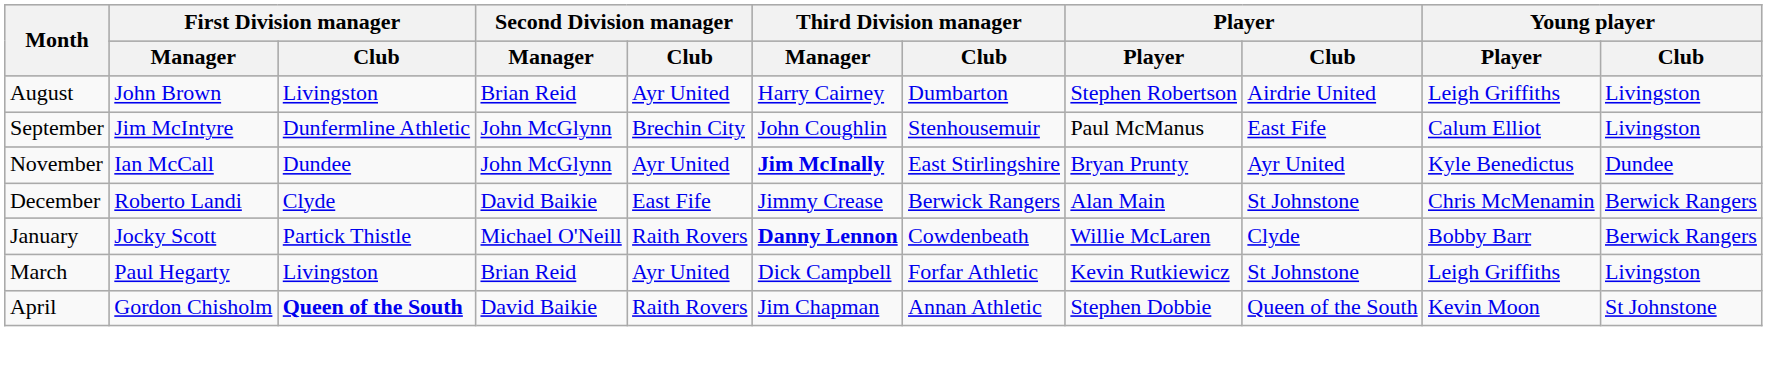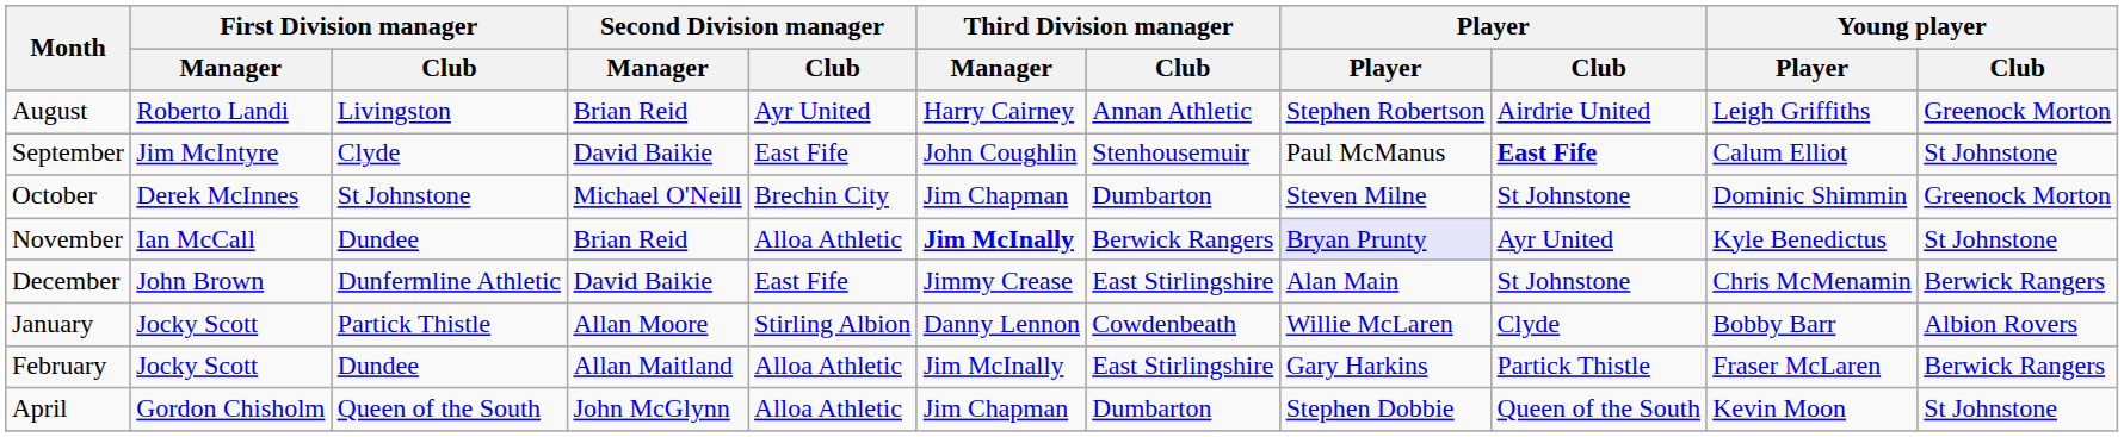August | First Division manager / Manager: John Brown -> Roberto Landi
August | Third Division manager / Club: Dumbarton -> Annan Athletic
August | Young player / Club: Livingston -> Greenock Morton
September | First Division manager / Club: Dunfermline Athletic -> Clyde
September | Second Division manager / Manager: John McGlynn -> David Baikie
September | Second Division manager / Club: Brechin City -> East Fife
September | Player / Club: normal -> bold
September | Young player / Club: Livingston -> St Johnstone
+ row: October | Derek McInnes | St Johnstone | Michael O'Neill | Brechin City | Jim Chapman | Dumbarton | Steven Milne | St Johnstone | Dominic Shimmin | Greenock Morton
November | Second Division manager / Manager: John McGlynn -> Brian Reid
November | Second Division manager / Club: Ayr United -> Alloa Athletic
November | Third Division manager / Club: East Stirlingshire -> Berwick Rangers
November | Player: no background -> lavender background
November | Young player / Club: Dundee -> St Johnstone
December | First Division manager / Manager: Roberto Landi -> John Brown
December | First Division manager / Club: Clyde -> Dunfermline Athletic
December | Third Division manager / Club: Berwick Rangers -> East Stirlingshire
January | Second Division manager / Manager: Michael O'Neill -> Allan Moore
January | Second Division manager / Club: Raith Rovers -> Stirling Albion
January | Third Division manager / Manager: bold -> normal
January | Young player / Club: Berwick Rangers -> Albion Rovers
+ row: February | Jocky Scott | Dundee | Allan Maitland | Alloa Athletic | Jim McInally | East Stirlingshire | Gary Harkins | Partick Thistle | Fraser McLaren | Berwick Rangers
- row: March | Paul Hegarty | Livingston | Brian Reid | Ayr United | Dick Campbell | Forfar Athletic | Kevin Rutkiewicz | St Johnstone | Leigh Griffiths | Livingston
April | First Division manager / Club: bold -> normal
April | Second Division manager / Manager: David Baikie -> John McGlynn
April | Second Division manager / Club: Raith Rovers -> Alloa Athletic
April | Third Division manager / Club: Annan Athletic -> Dumbarton
